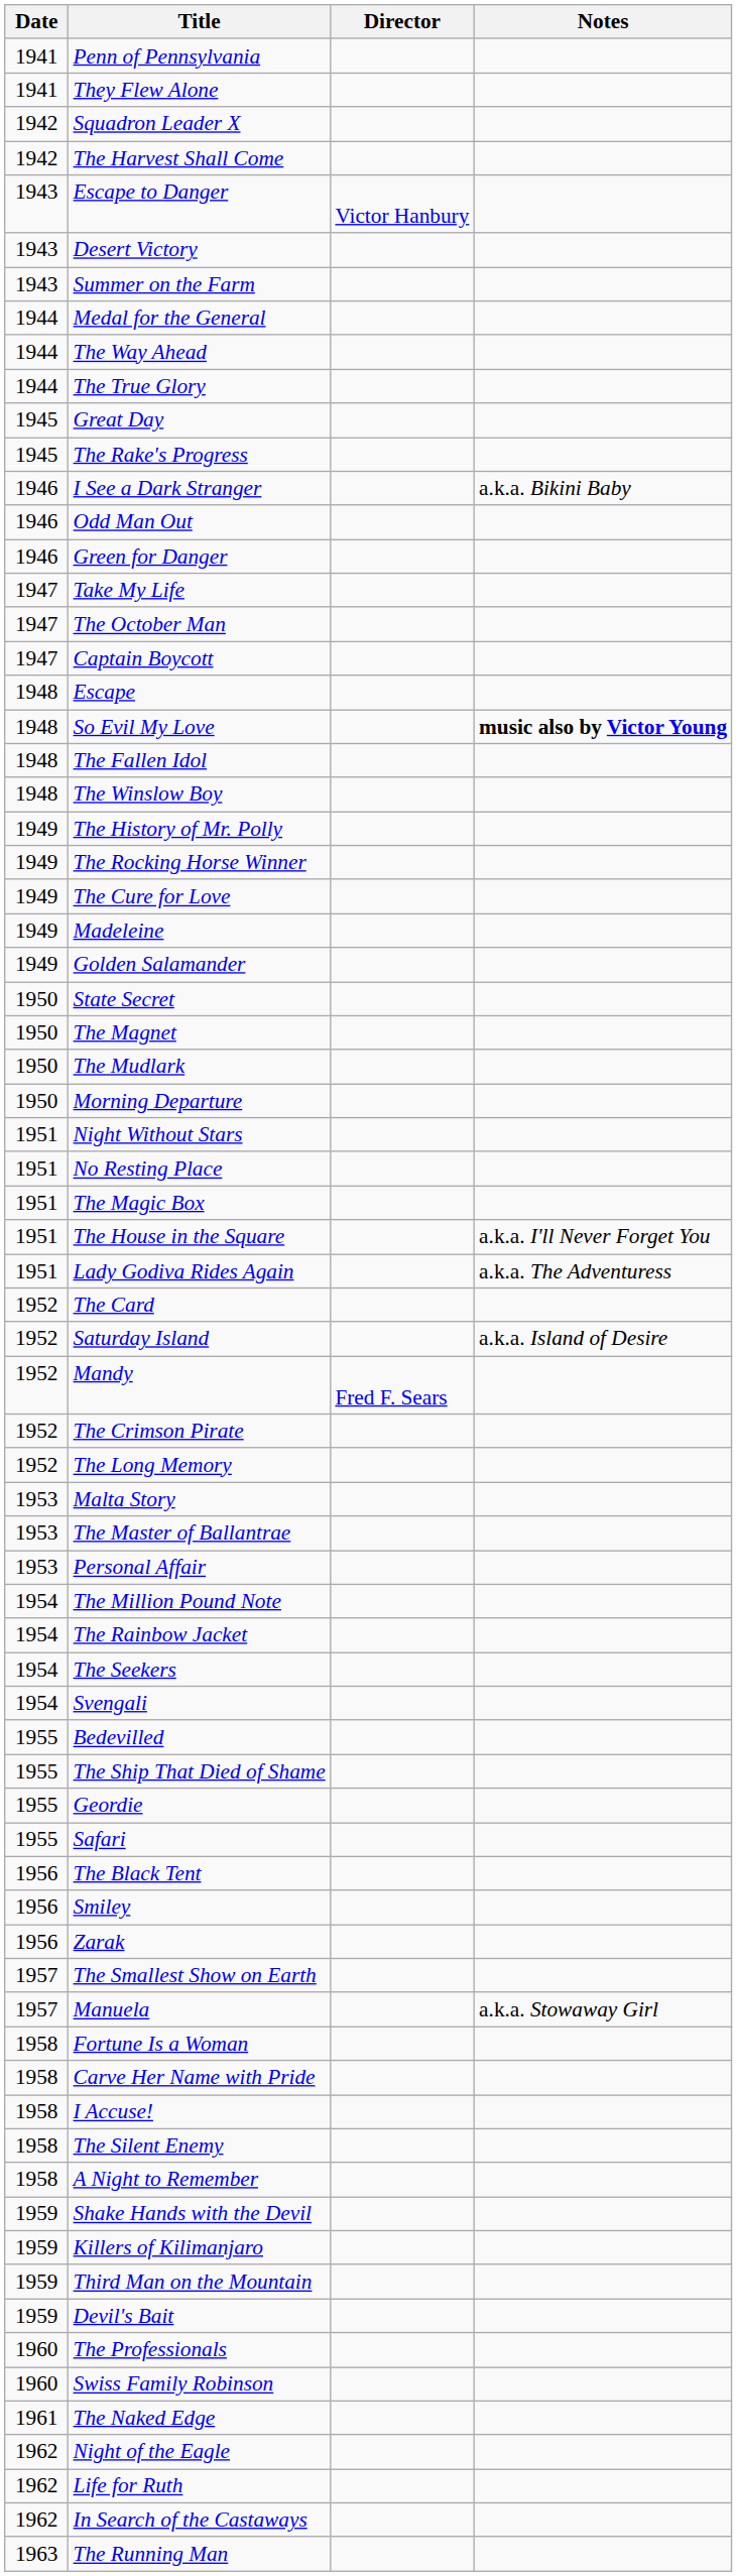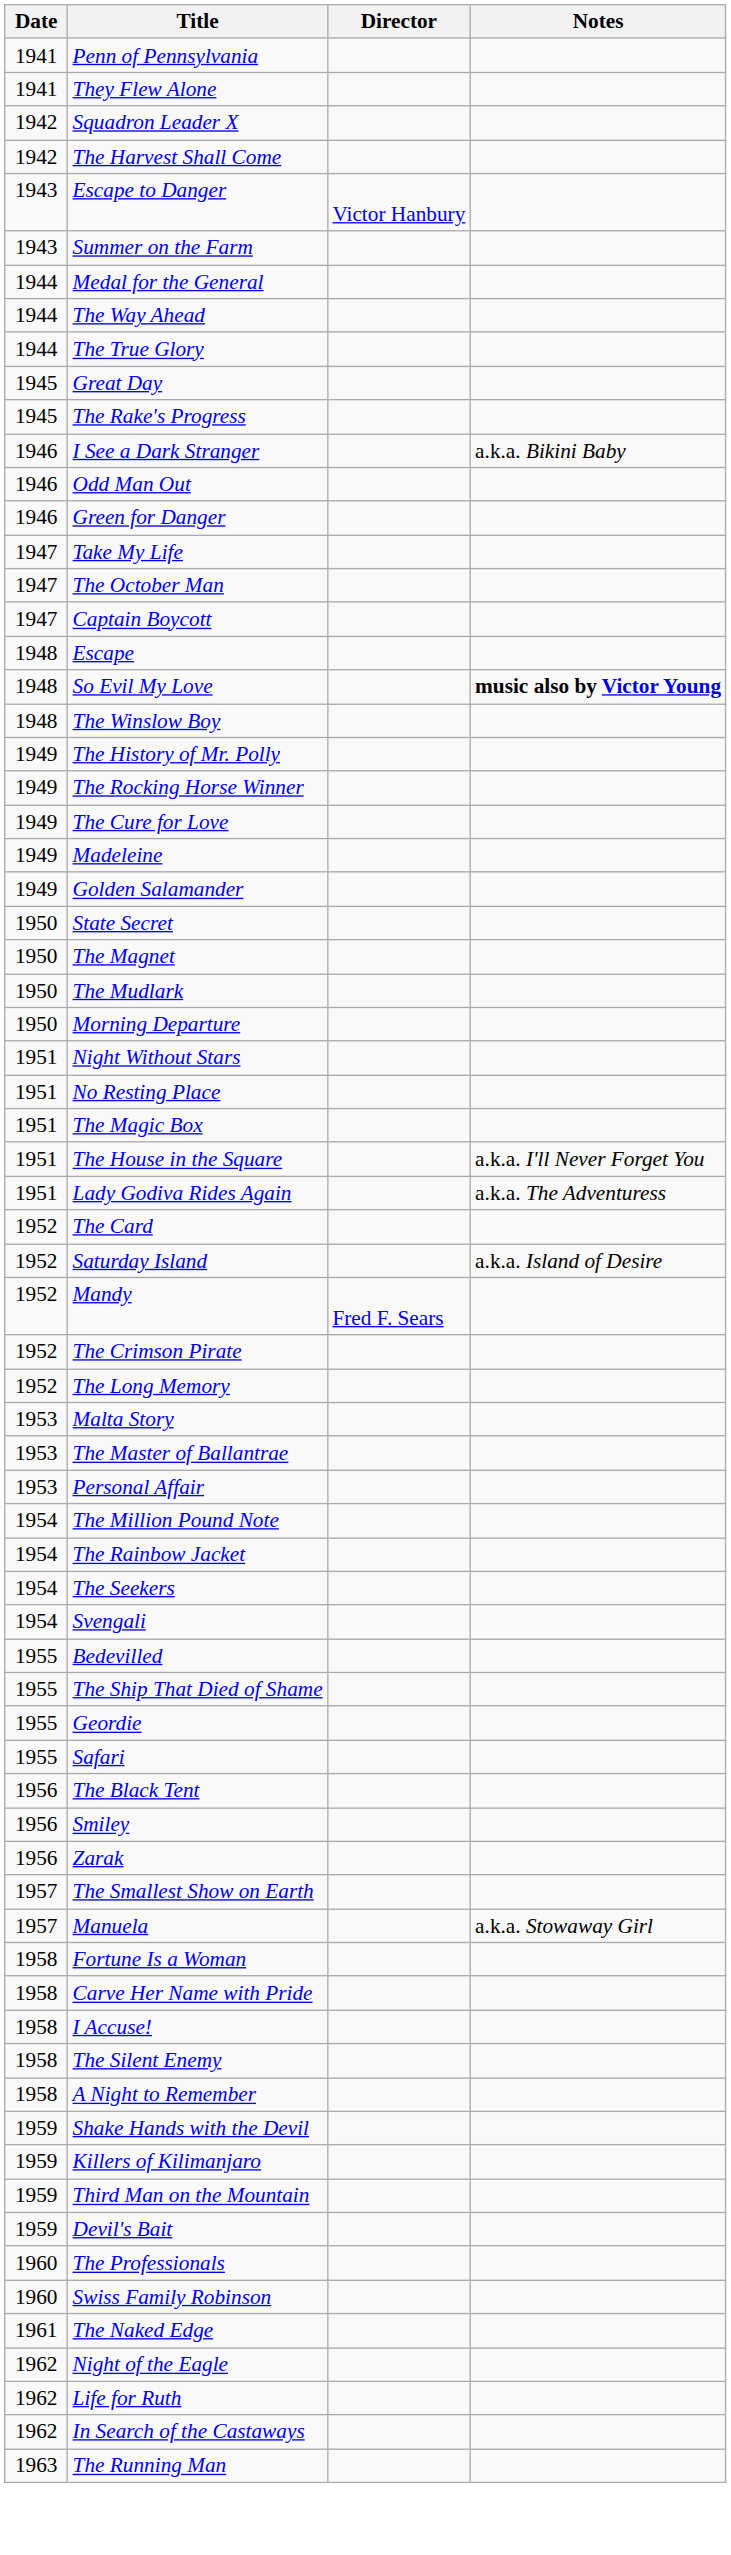- row: 1943 | Desert Victory
- row: 1948 | The Fallen Idol
